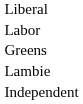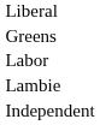rows swapped: Labor <-> Greens
